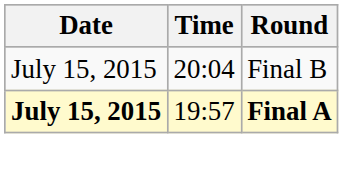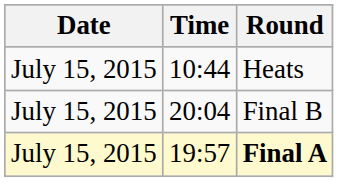+ row: July 15, 2015 | 10:44 | Heats
Final A | Date: bold -> normal
